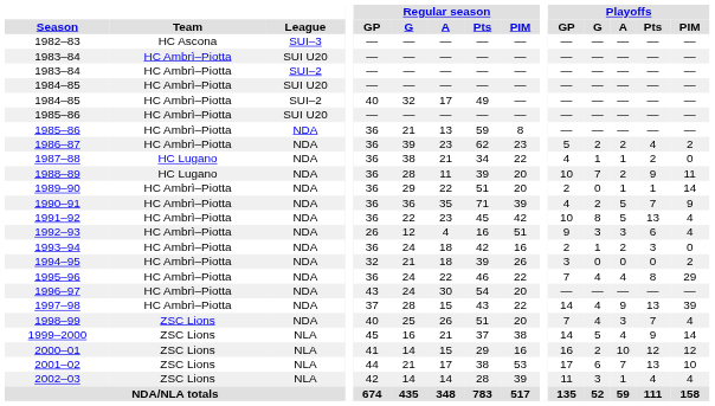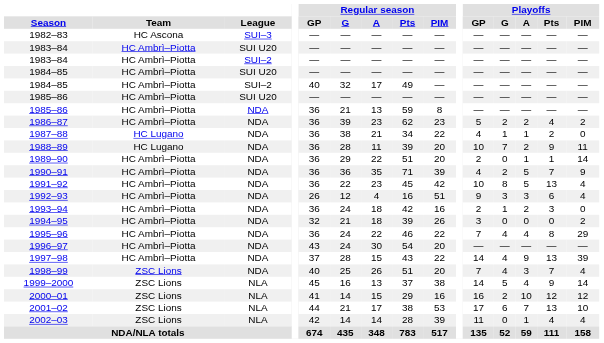1999–2000 | Regular season / A: 21 -> 13
2002–03 | Playoffs / G: 3 -> 0
